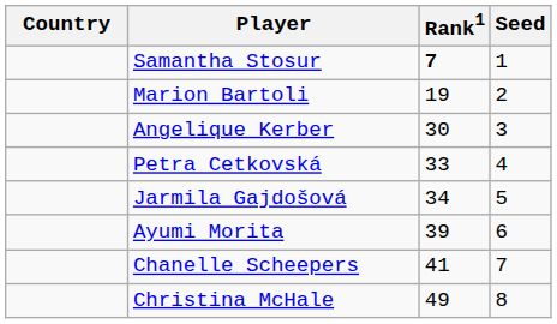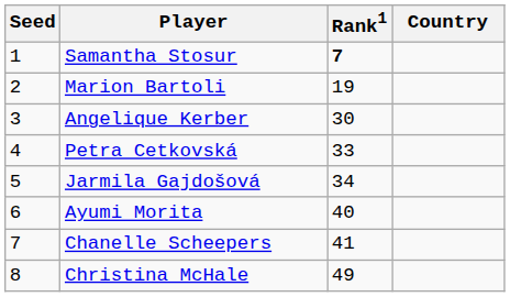columns swapped: Country <-> Seed
Ayumi Morita | Rank1: 39 -> 40
